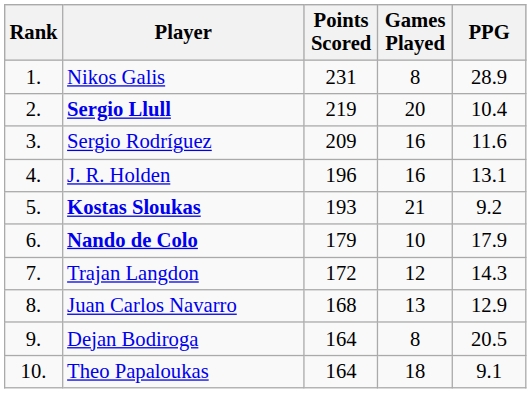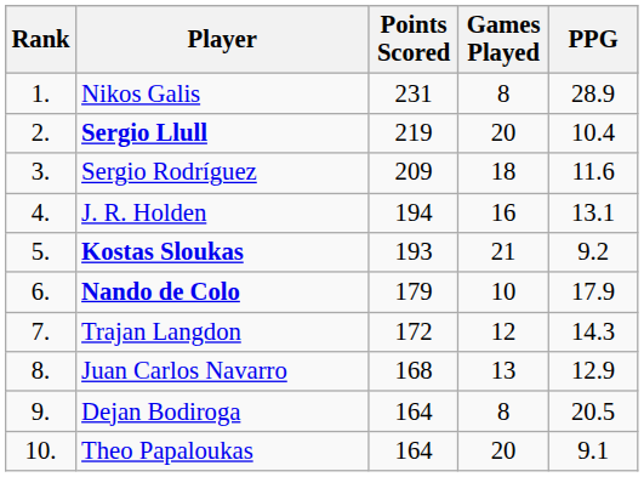Sergio Rodríguez | Games Played: 16 -> 18
J. R. Holden | Points Scored: 196 -> 194
Theo Papaloukas | Games Played: 18 -> 20
